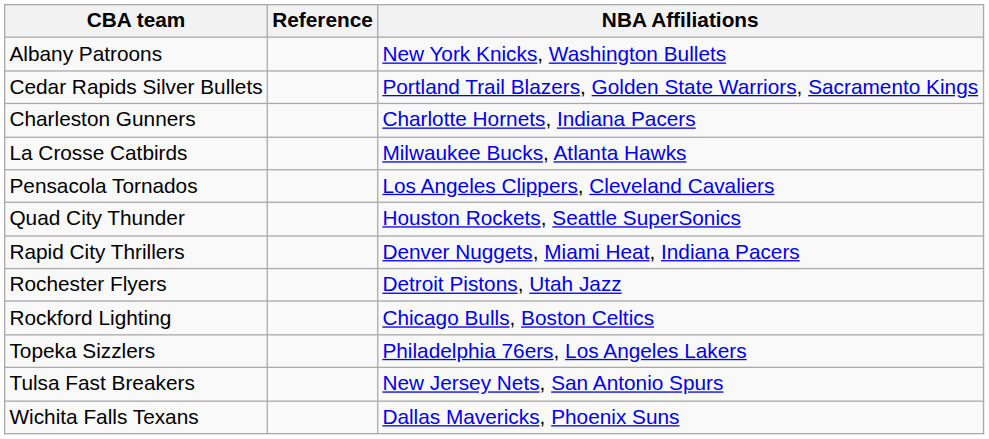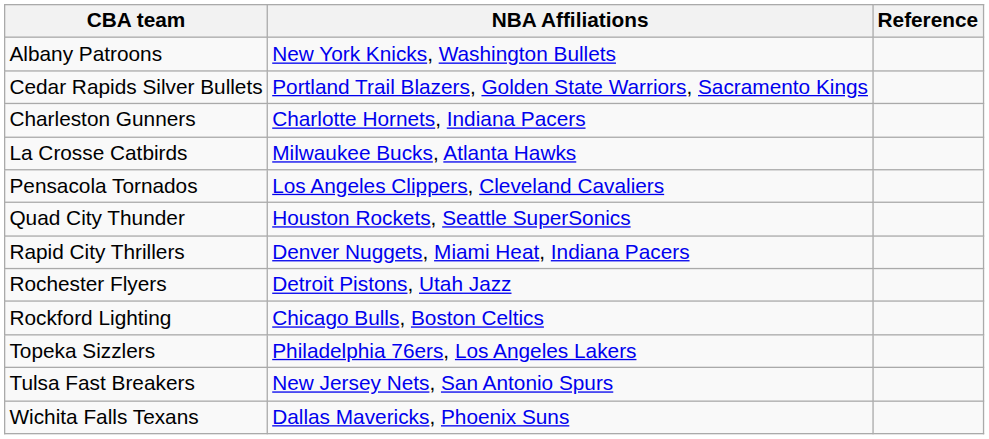columns swapped: NBA Affiliations <-> Reference
